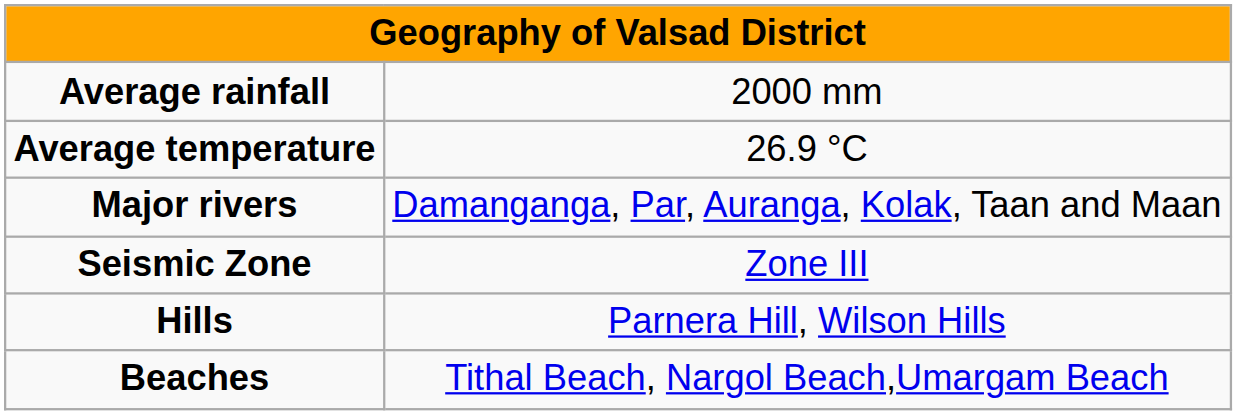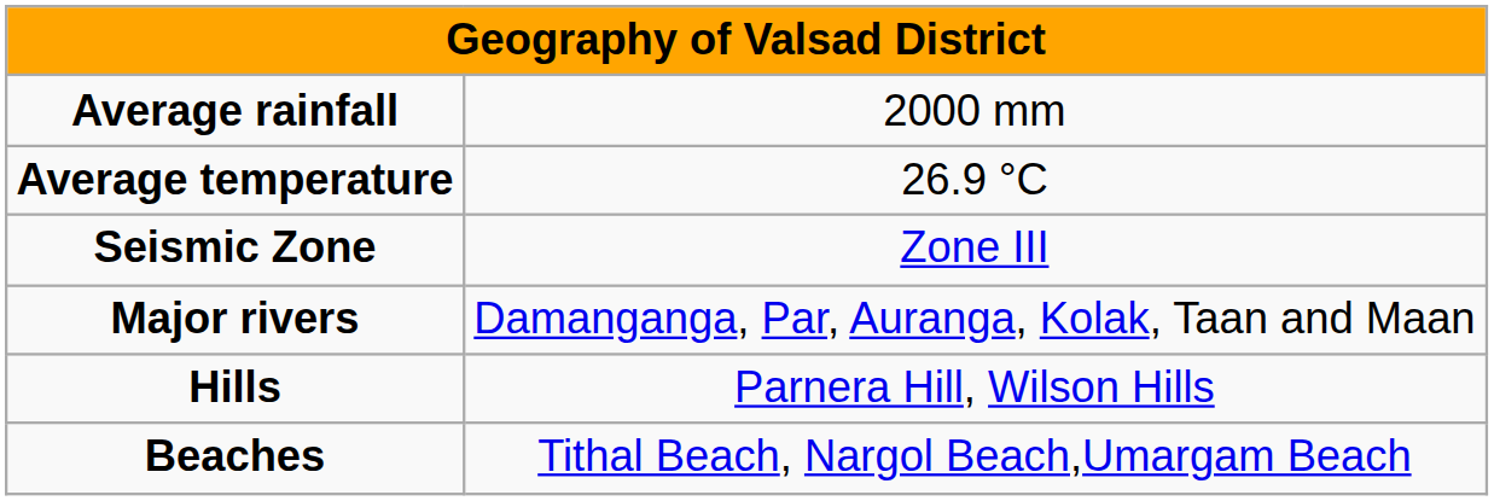rows swapped: Seismic Zone <-> Major rivers
